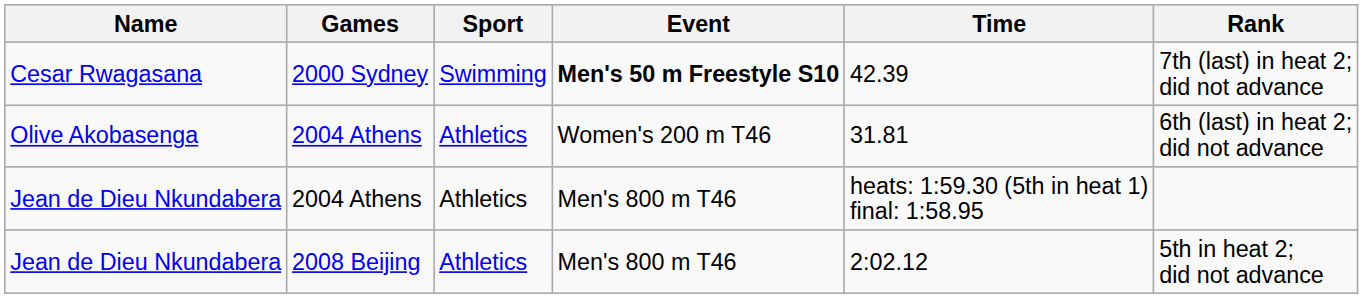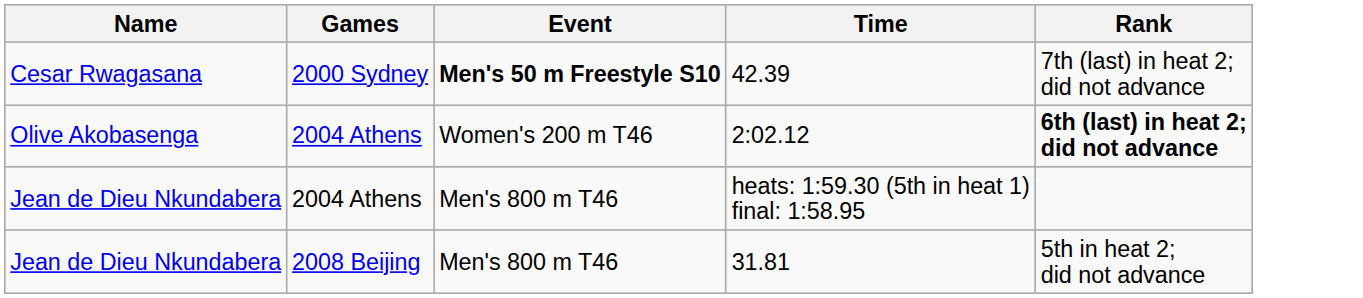- column: Sport | Swimming | Athletics | Athletics | Athletics
Olive Akobasenga | Time: 31.81 -> 2:02.12
Olive Akobasenga | Rank: normal -> bold
Jean de Dieu Nkundabera / 2008 Beijing | Time: 2:02.12 -> 31.81
